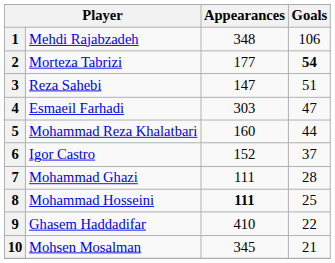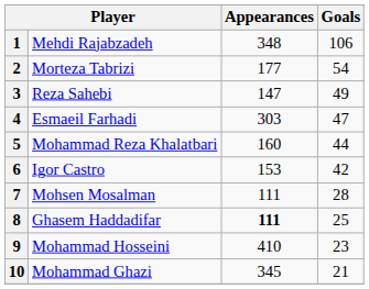2 | Goals: bold -> normal
3 | Goals: 51 -> 49
6 | Appearances: 152 -> 153
6 | Goals: 37 -> 42
7 | column 2: Mohammad Ghazi -> Mohsen Mosalman
8 | column 2: Mohammad Hosseini -> Ghasem Haddadifar
9 | column 2: Ghasem Haddadifar -> Mohammad Hosseini
9 | Goals: 22 -> 23
10 | column 2: Mohsen Mosalman -> Mohammad Ghazi
